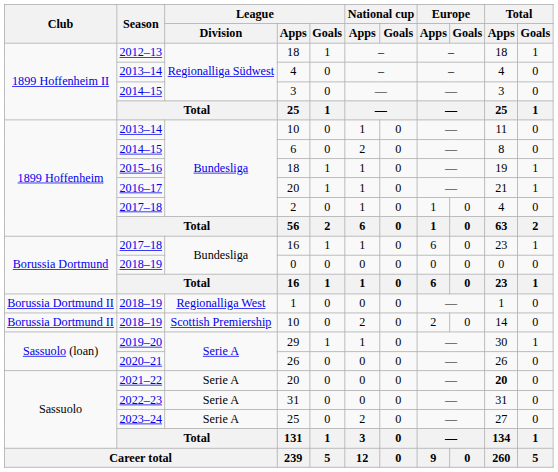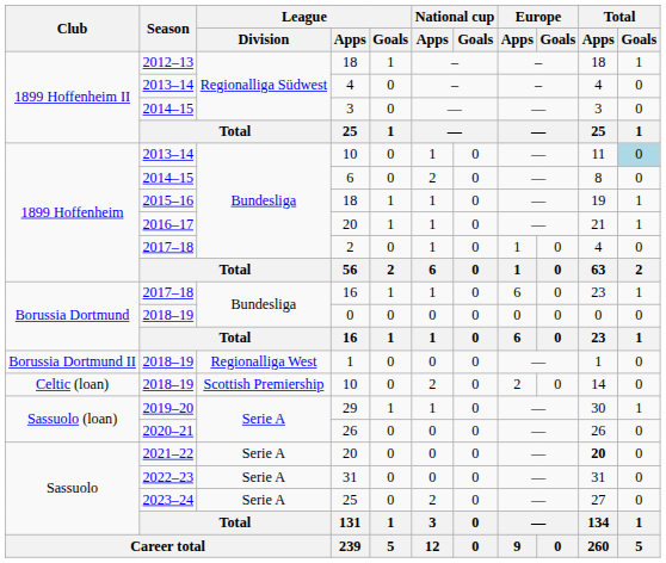2013–14 / 10 | Total / Goals: no background -> lightblue background
2018–19 / 10 | Club: Borussia Dortmund II -> Celtic (loan)
